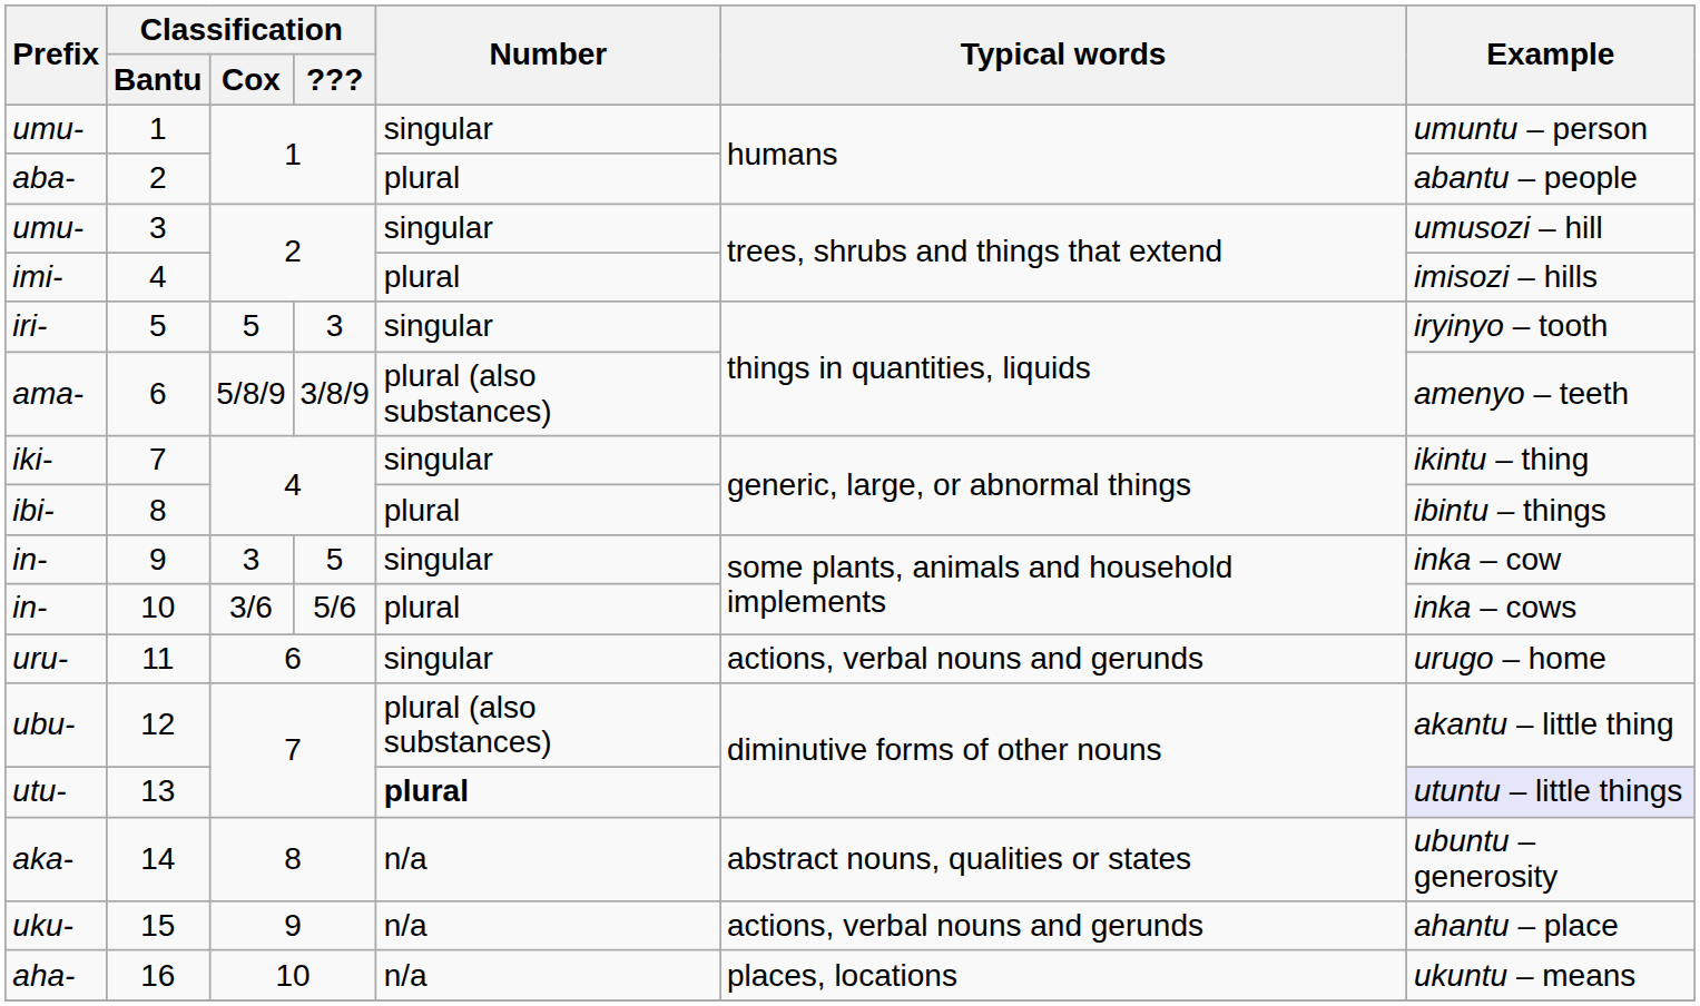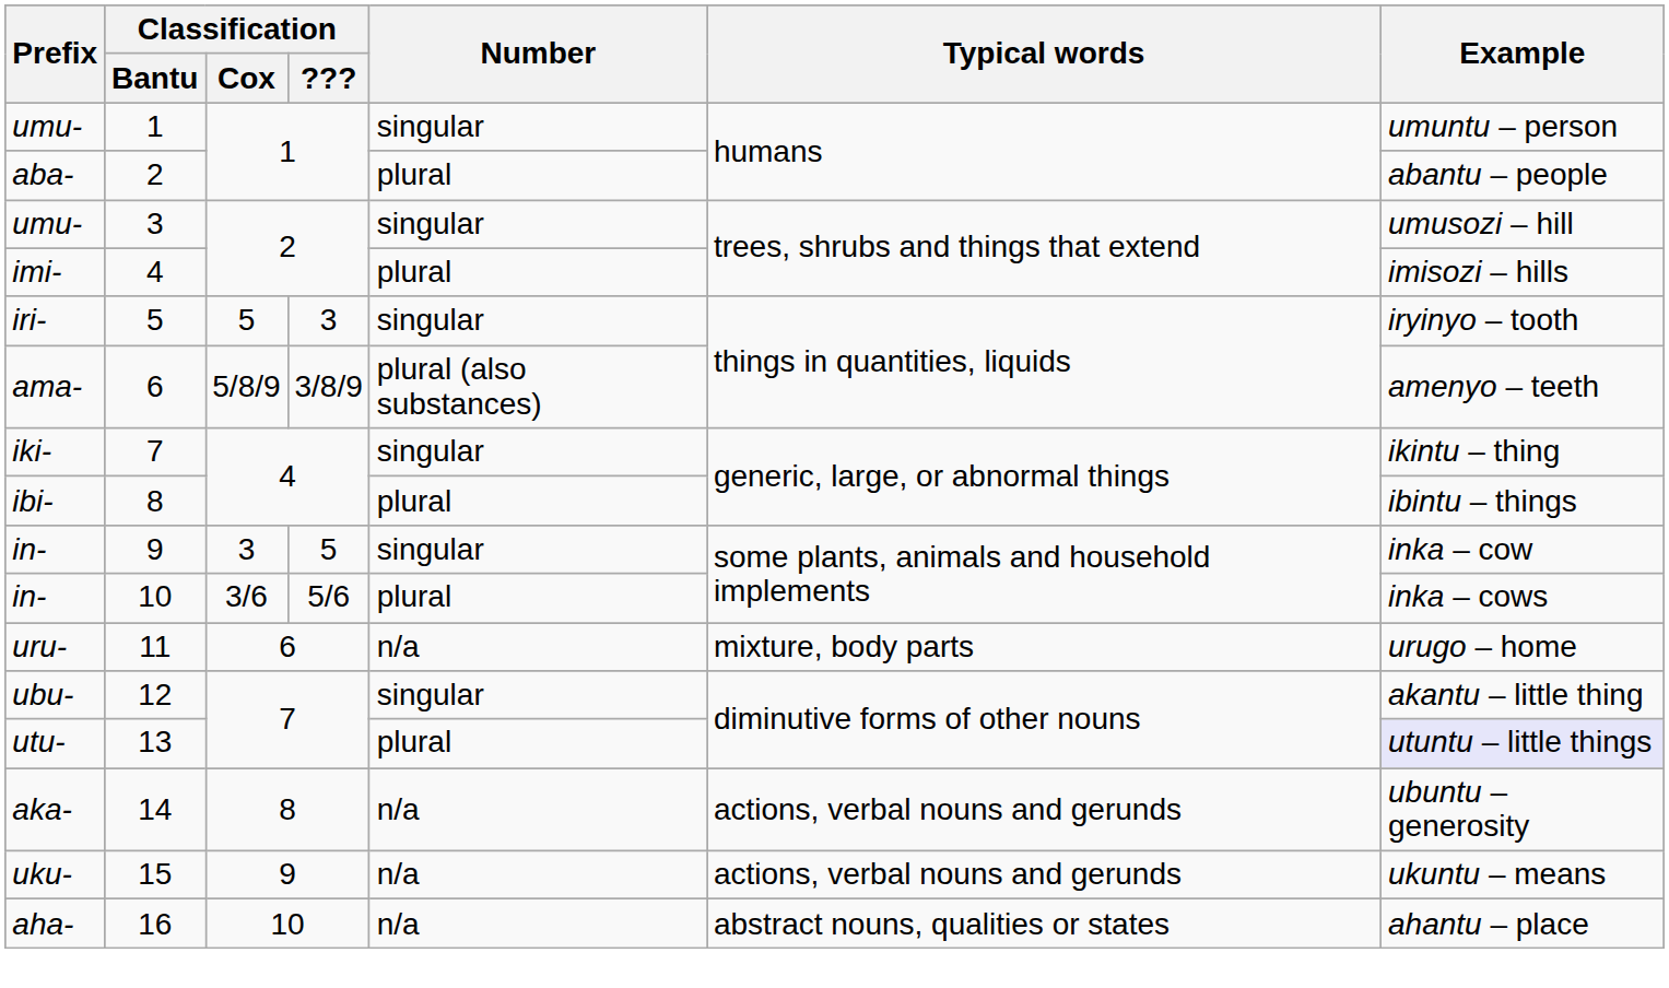11 | Number: singular -> n/a
11 | Typical words: actions, verbal nouns and gerunds -> mixture, body parts
12 | Number: plural (also substances) -> singular
13 | Number: bold -> normal
14 | Typical words: abstract nouns, qualities or states -> actions, verbal nouns and gerunds
15 | Example: ahantu – place -> ukuntu – means
16 | Typical words: places, locations -> abstract nouns, qualities or states
16 | Example: ukuntu – means -> ahantu – place
